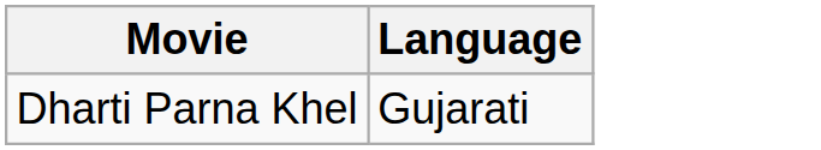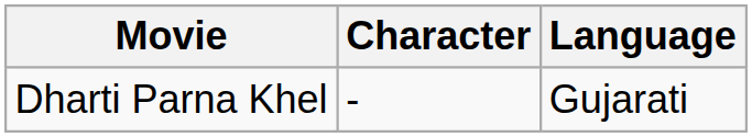+ column: Character | -
